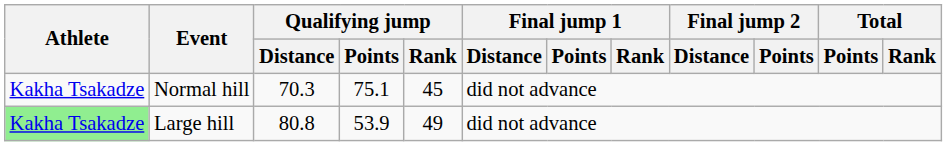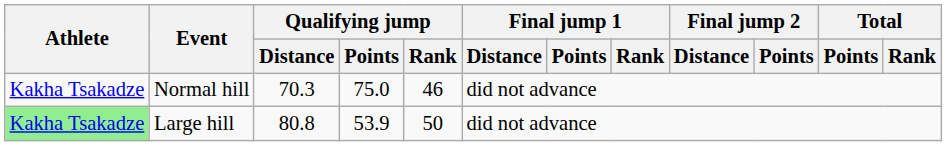Normal hill | Qualifying jump / Points: 75.1 -> 75.0
Normal hill | Qualifying jump / Rank: 45 -> 46
Large hill | Qualifying jump / Rank: 49 -> 50
